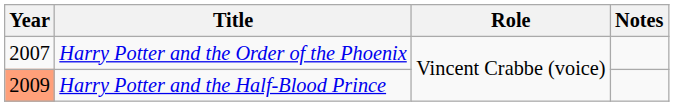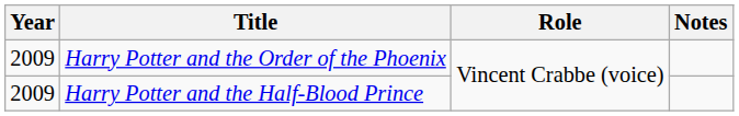Harry Potter and the Order of the Phoenix | Year: 2007 -> 2009
Harry Potter and the Half-Blood Prince | Year: lightsalmon background -> no background
